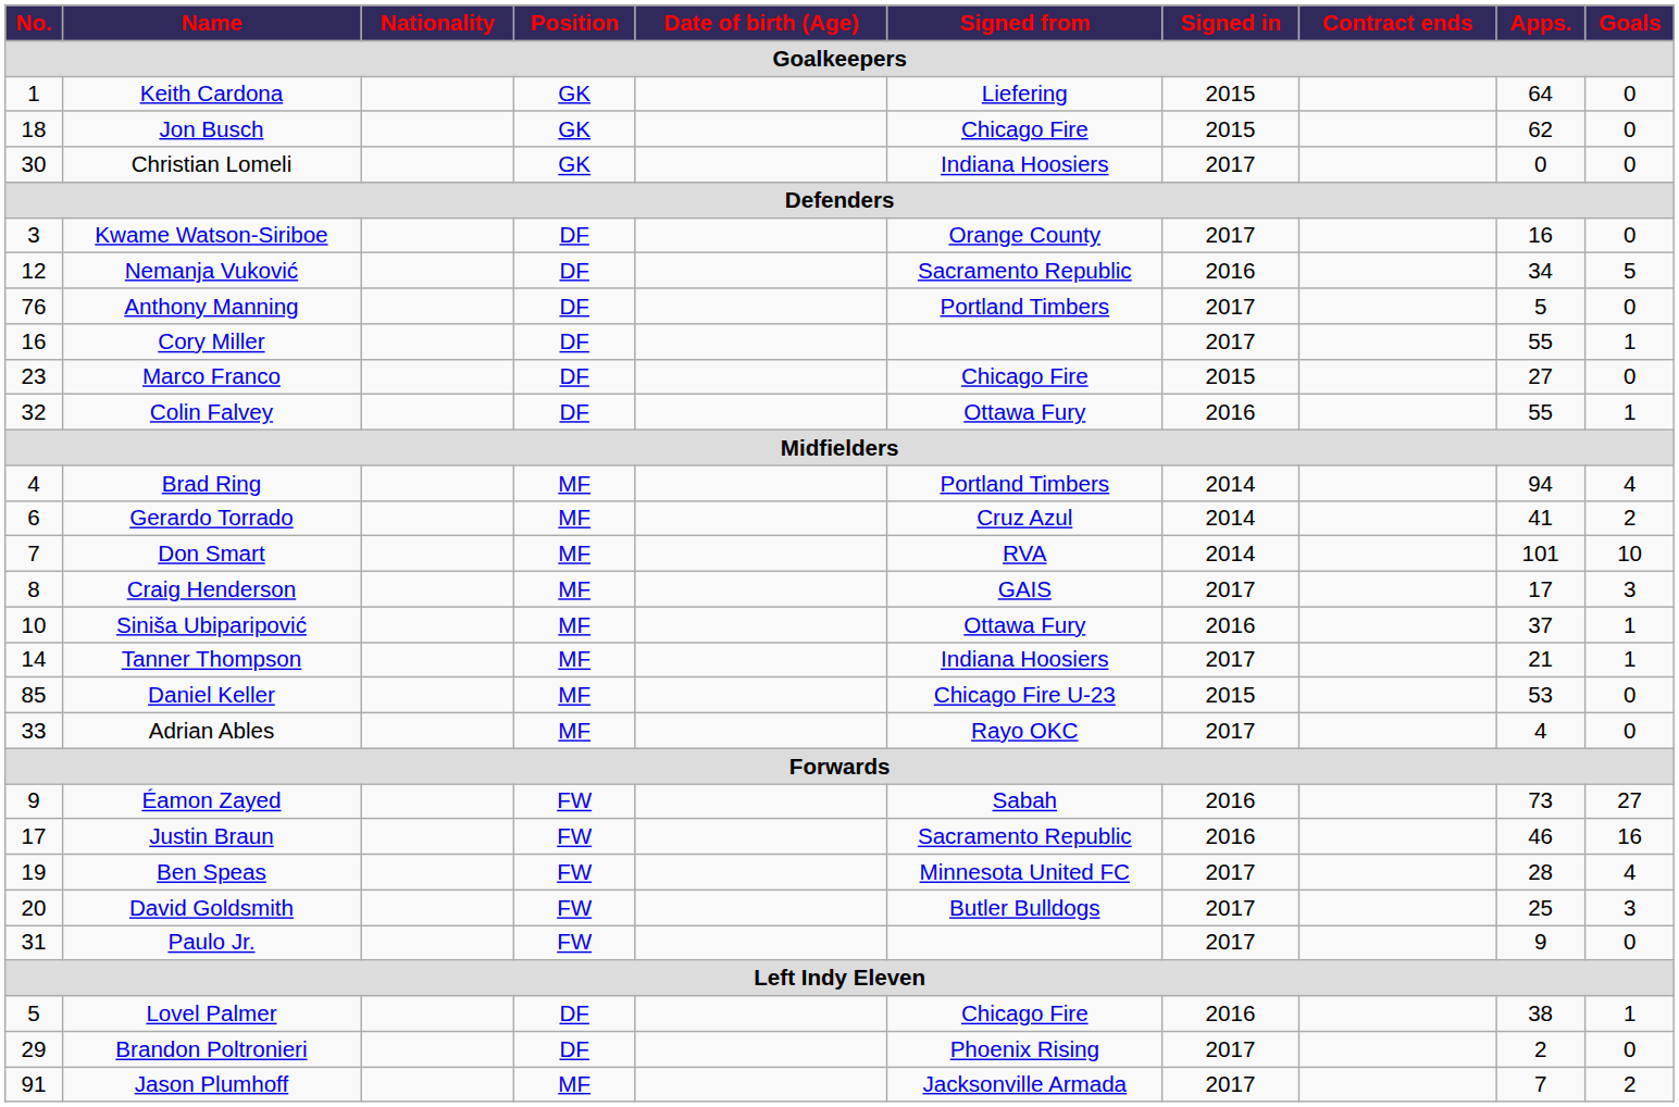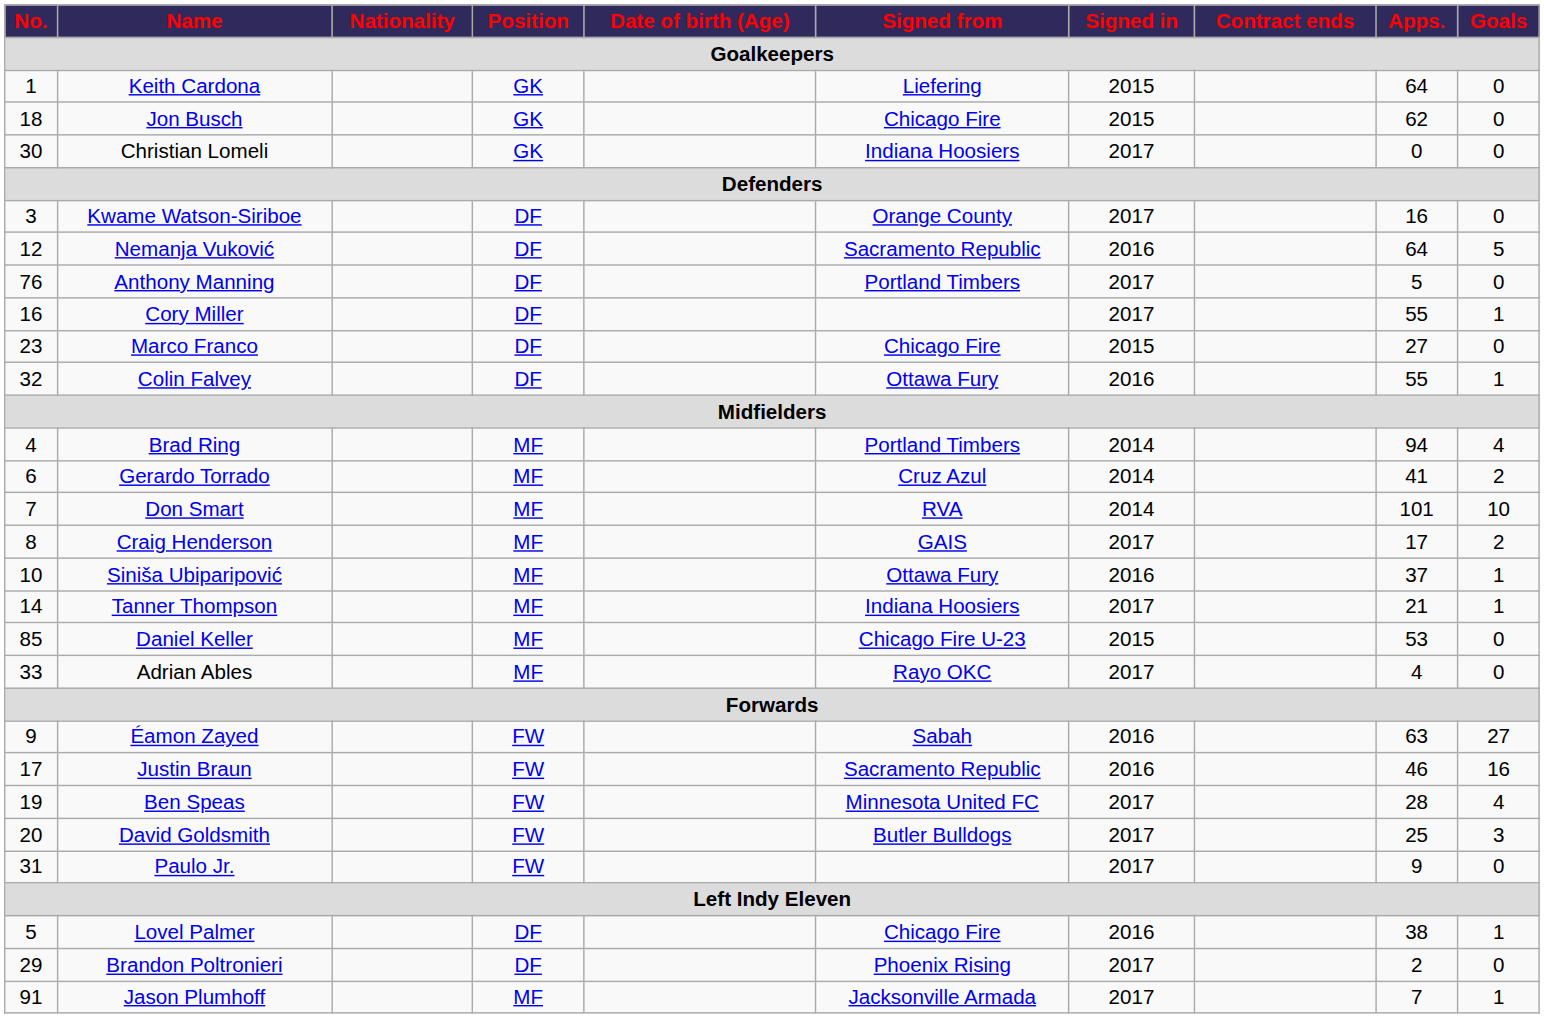Nemanja Vuković | Apps.: 34 -> 64
Craig Henderson | Goals: 3 -> 2
Éamon Zayed | Apps.: 73 -> 63
Jason Plumhoff | Goals: 2 -> 1
